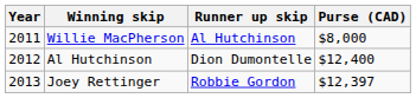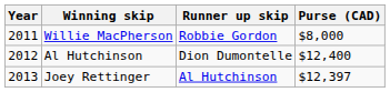Willie MacPherson | Runner up skip: Al Hutchinson -> Robbie Gordon
Joey Rettinger | Runner up skip: Robbie Gordon -> Al Hutchinson
